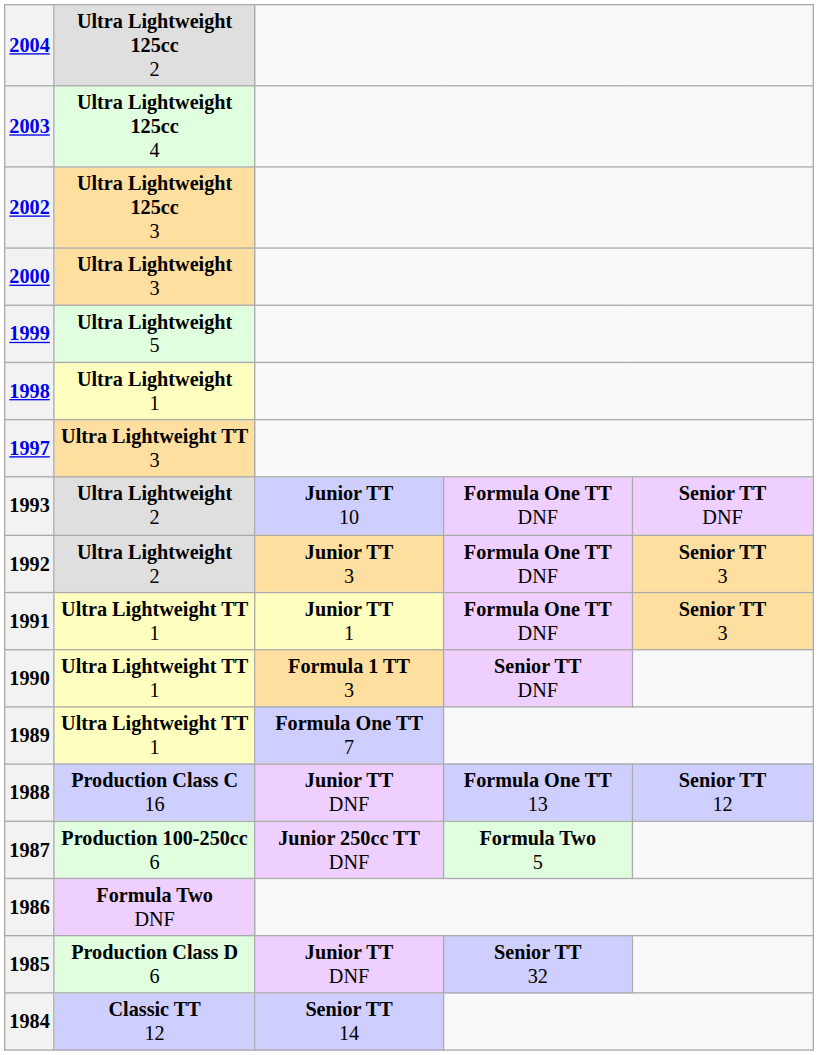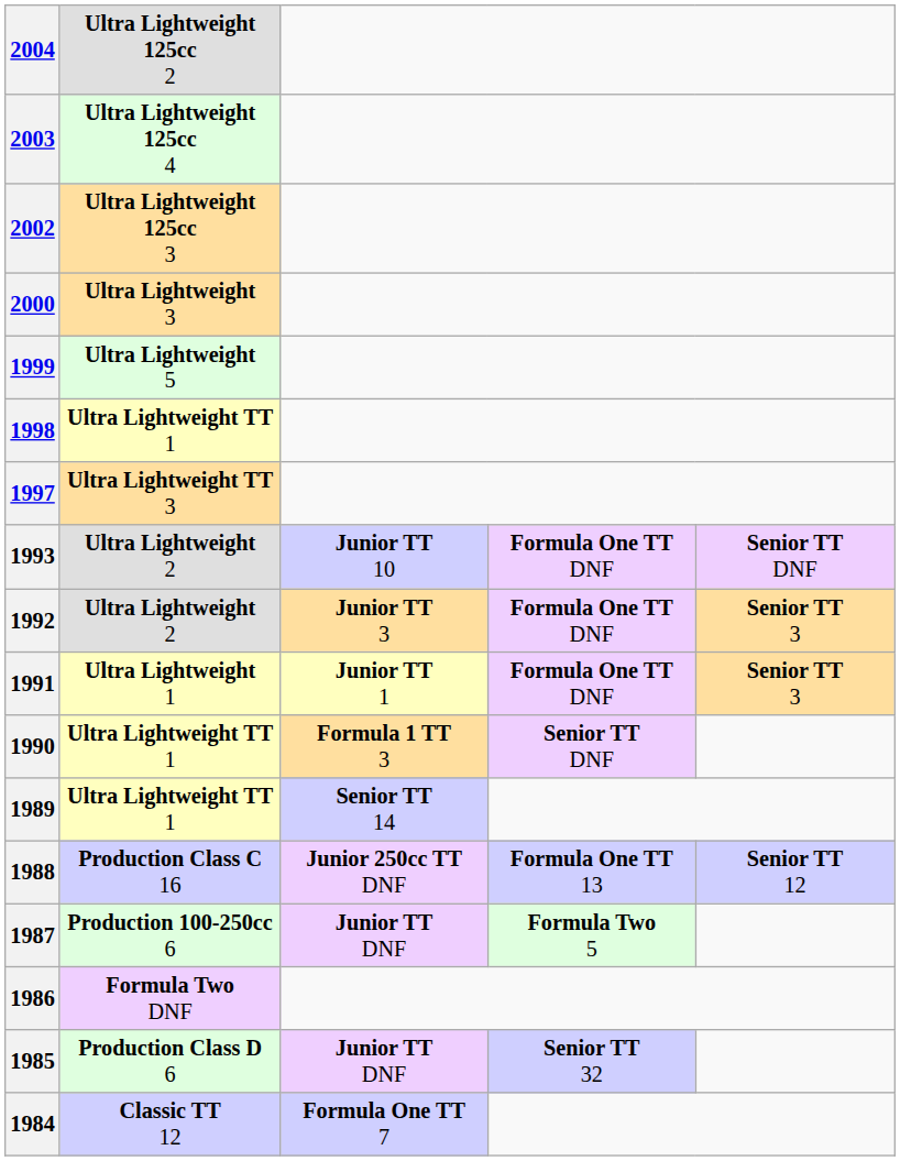1998 | column 2: Ultra Lightweight 1 -> Ultra Lightweight TT 1
1991 | column 2: Ultra Lightweight TT 1 -> Ultra Lightweight 1
1989 | column 3: Formula One TT 7 -> Senior TT 14
1988 | column 3: Junior TT DNF -> Junior 250cc TT DNF
1987 | column 3: Junior 250cc TT DNF -> Junior TT DNF
1984 | column 3: Senior TT 14 -> Formula One TT 7
